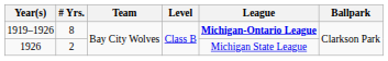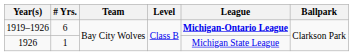1919–1926 | # Yrs.: 8 -> 6
1926 | # Yrs.: 2 -> 1
